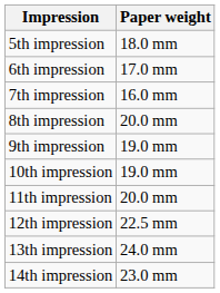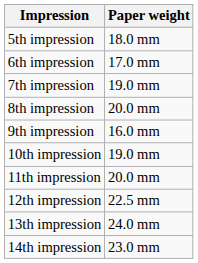7th impression | Paper weight: 16.0 mm -> 19.0 mm
9th impression | Paper weight: 19.0 mm -> 16.0 mm
